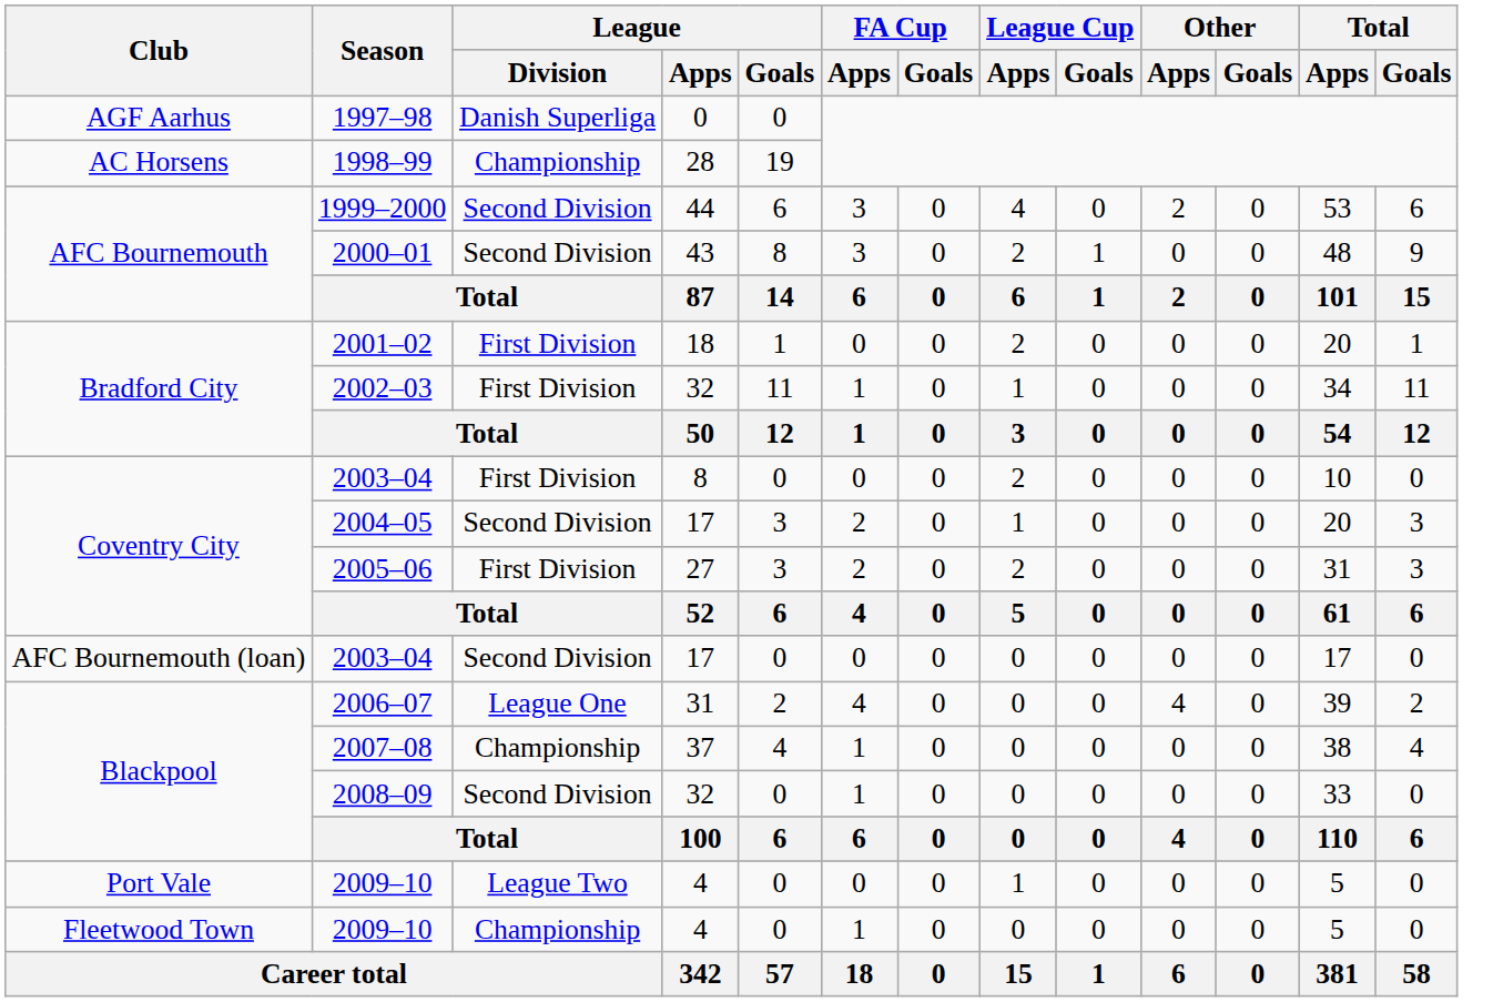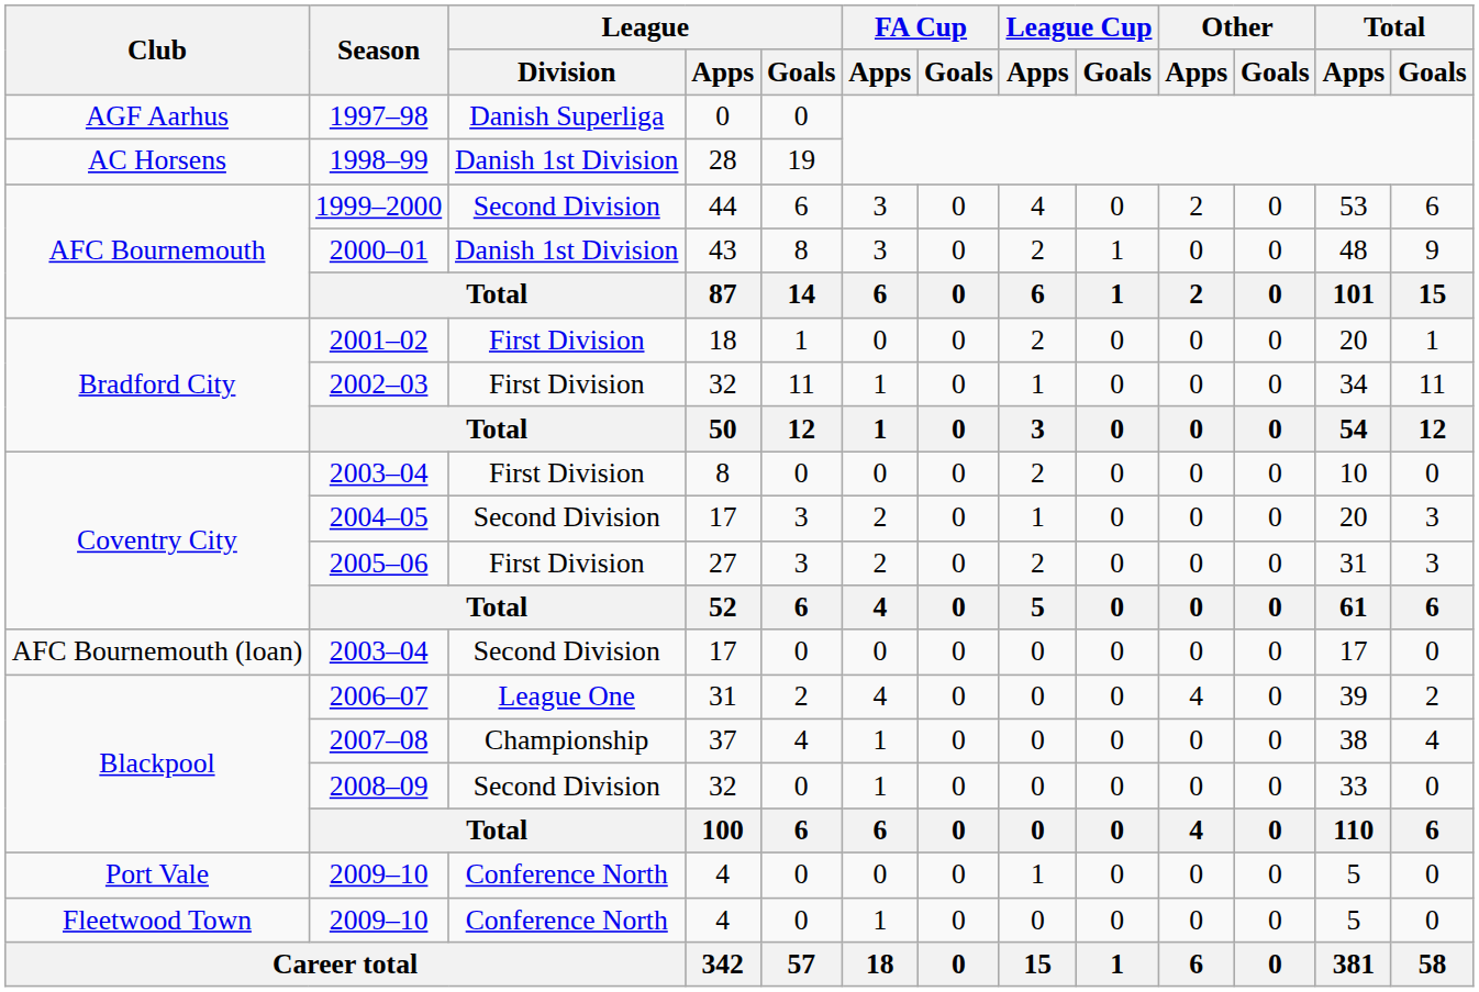1998–99 | League / Division: Championship -> Danish 1st Division
2000–01 | League / Division: Second Division -> Danish 1st Division
Port Vale / 2009–10 | League / Division: League Two -> Conference North
Fleetwood Town / 2009–10 | League / Division: Championship -> Conference North
